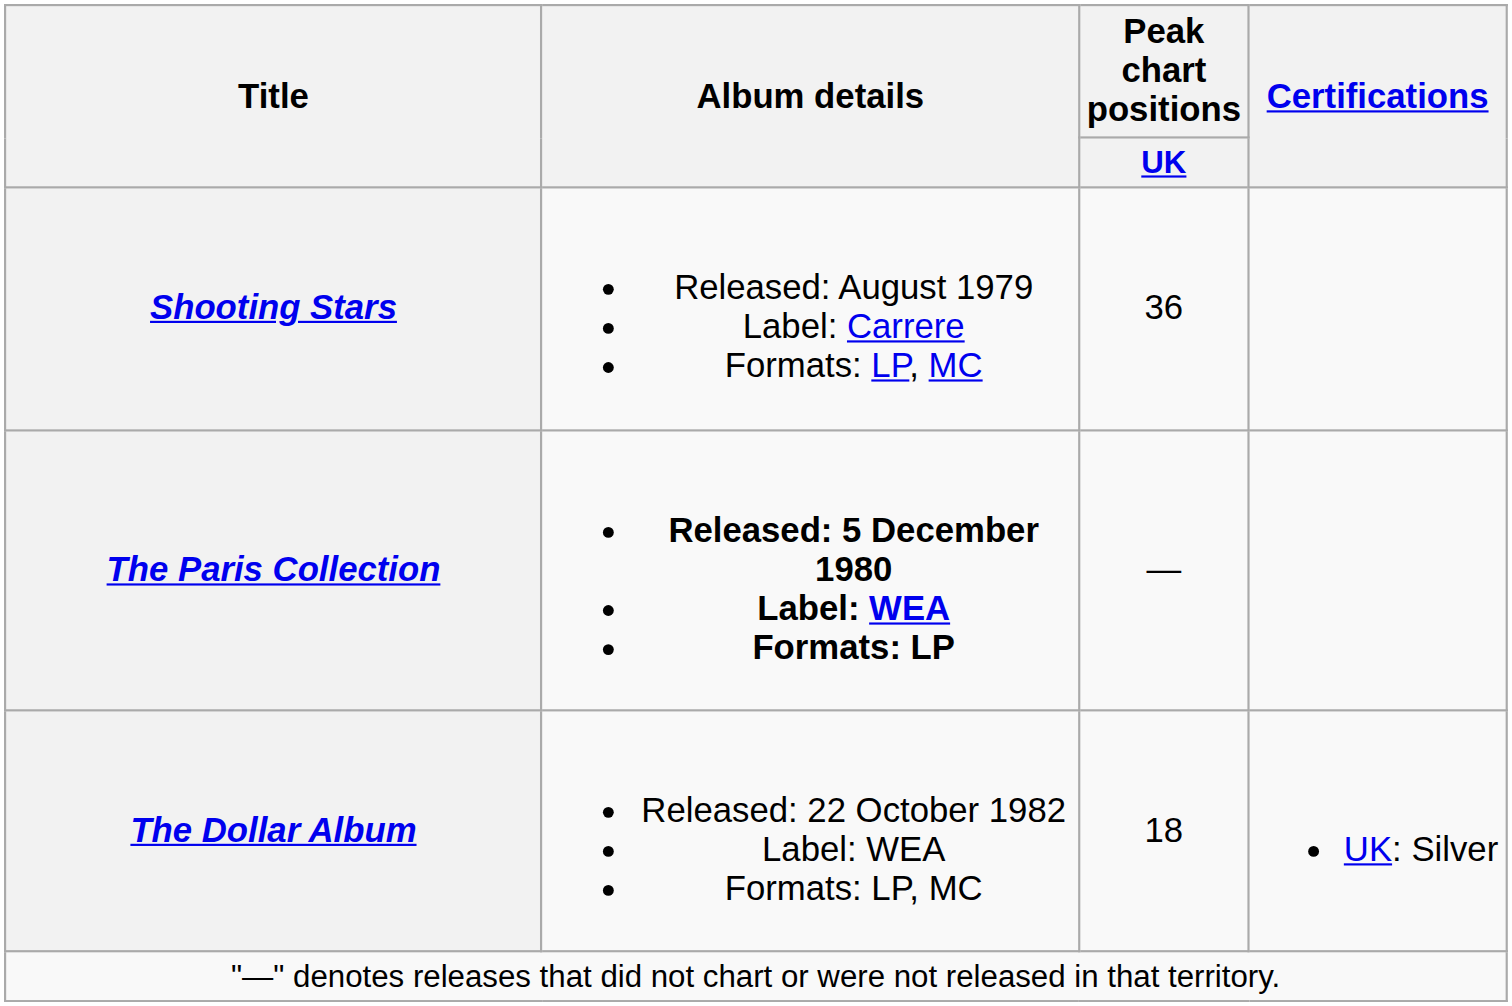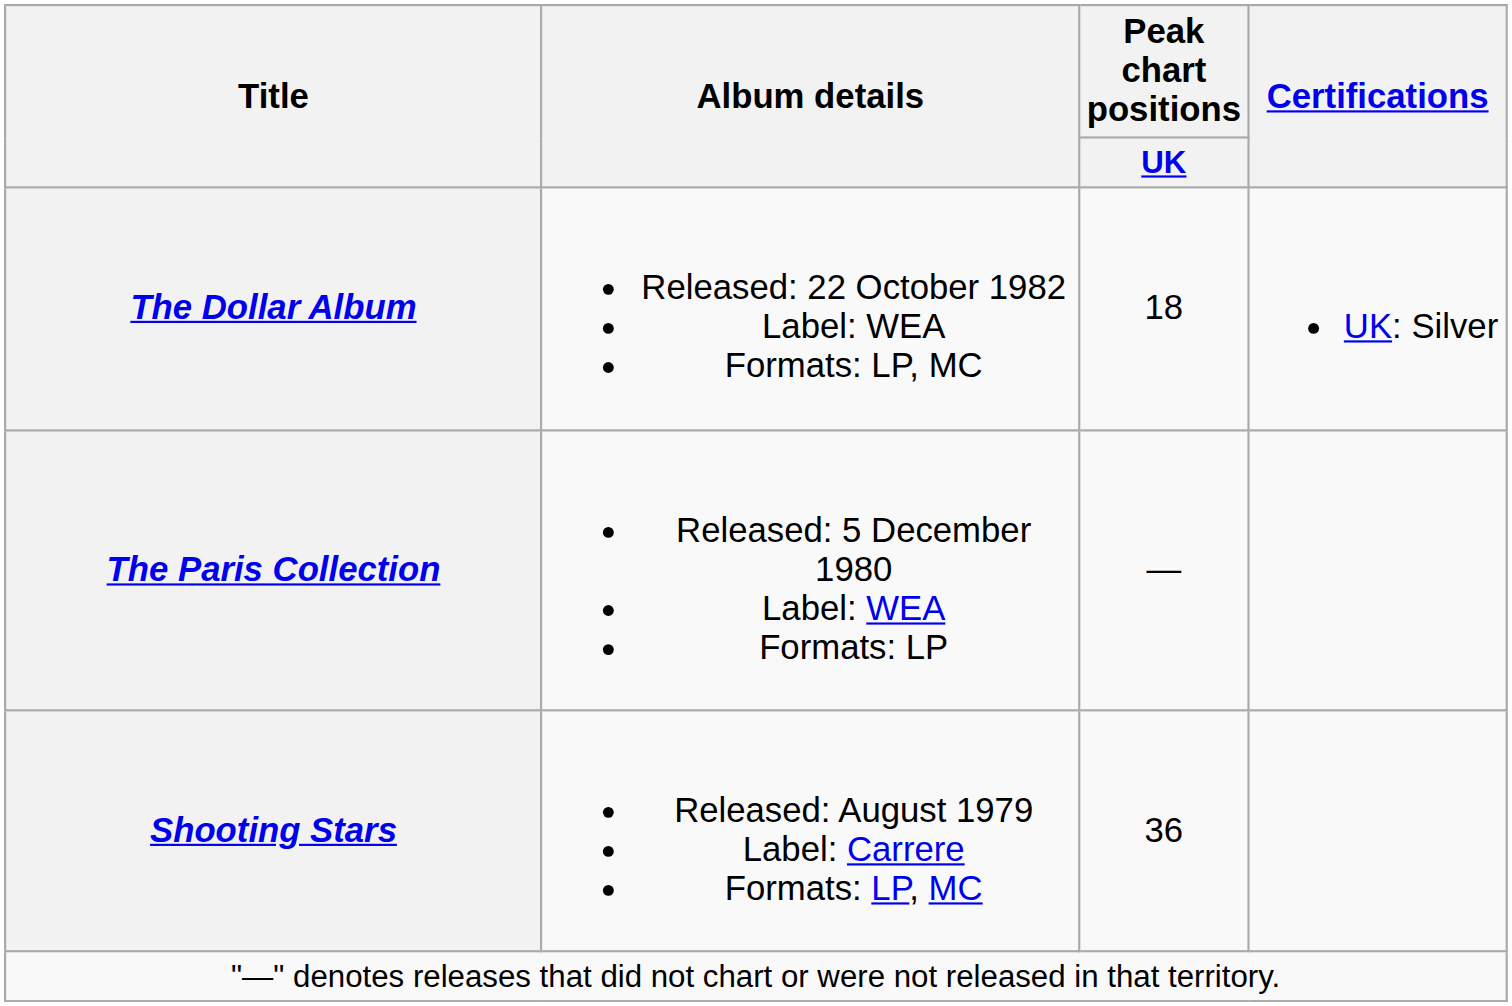rows swapped: Shooting Stars <-> The Dollar Album
The Paris Collection | Album details: bold -> normal
